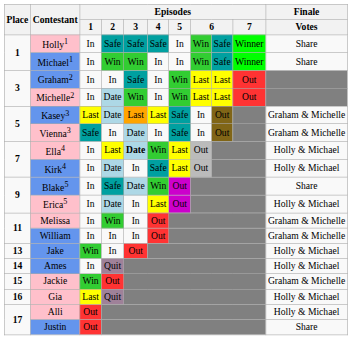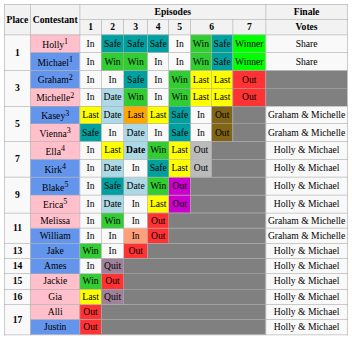Blake5 | Finale / Votes: Share -> Holly & Michael
William | Episodes / 3: no background -> lightsalmon background
Jackie | Finale / Votes: Graham & Michelle -> Holly & Michael
Justin | Finale / Votes: Share -> Holly & Michael
